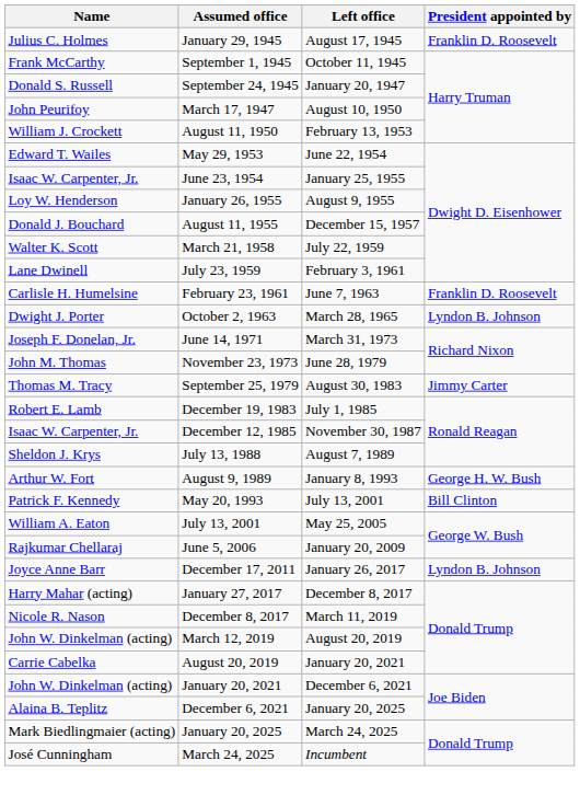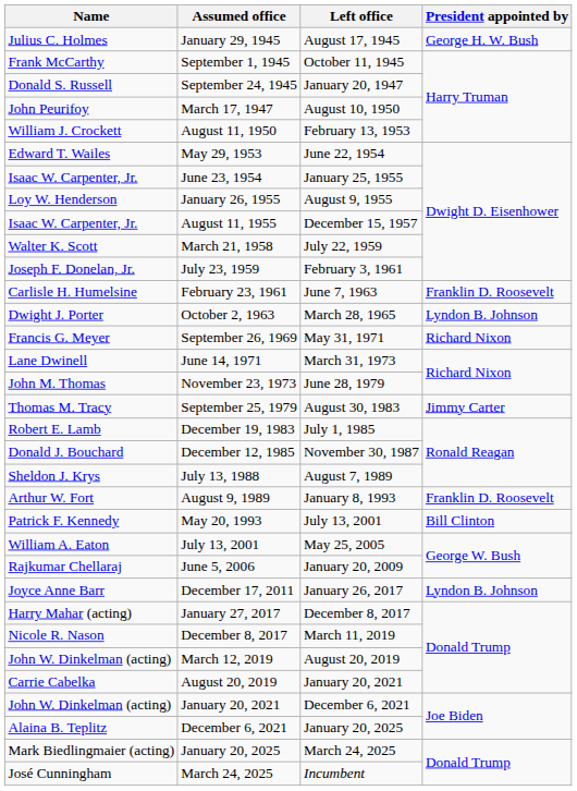January 29, 1945 | President appointed by: Franklin D. Roosevelt -> George H. W. Bush
August 11, 1955 | Name: Donald J. Bouchard -> Isaac W. Carpenter, Jr.
July 23, 1959 | Name: Lane Dwinell -> Joseph F. Donelan, Jr.
+ row: Francis G. Meyer | September 26, 1969 | May 31, 1971 | Richard Nixon
June 14, 1971 | Name: Joseph F. Donelan, Jr. -> Lane Dwinell
December 12, 1985 | Name: Isaac W. Carpenter, Jr. -> Donald J. Bouchard
August 9, 1989 | President appointed by: George H. W. Bush -> Franklin D. Roosevelt
